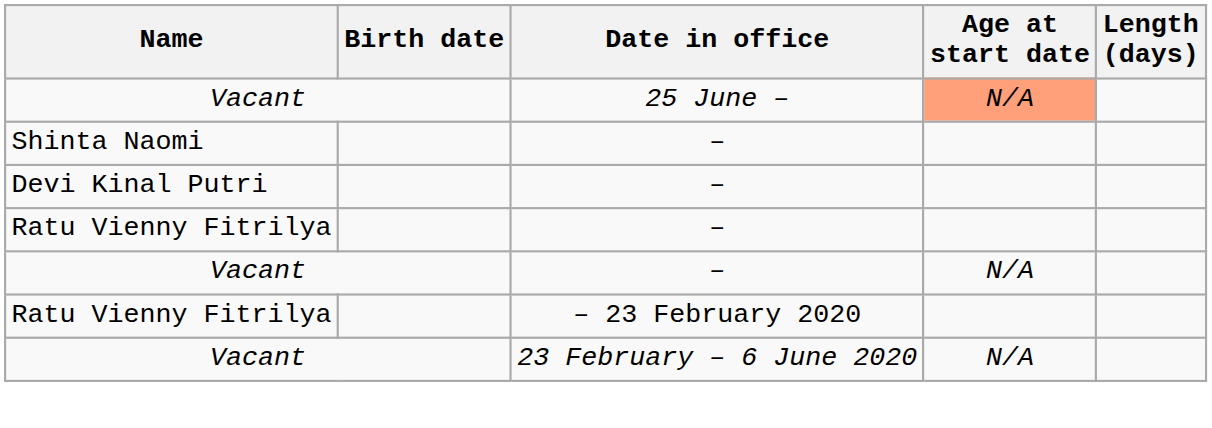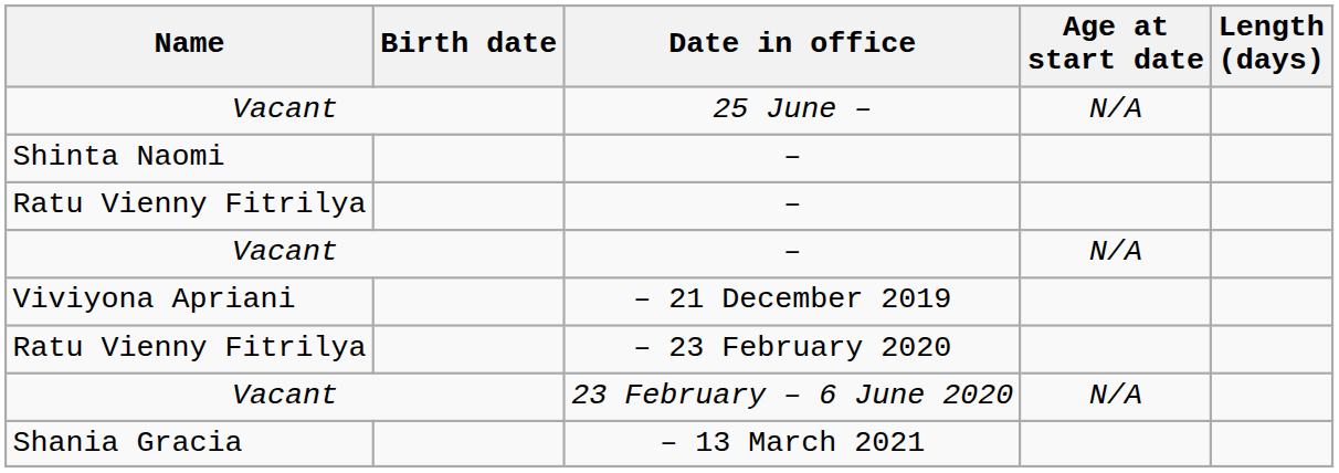Vacant / 25 June – | Age at start date: lightsalmon background -> no background
- row: Devi Kinal Putri | –
+ row: Viviyona Apriani | – 21 December 2019
+ row: Shania Gracia | – 13 March 2021
